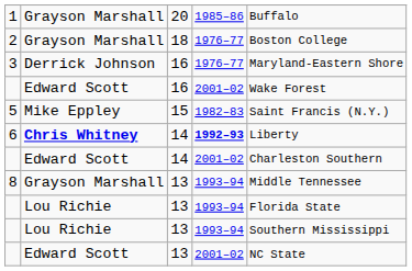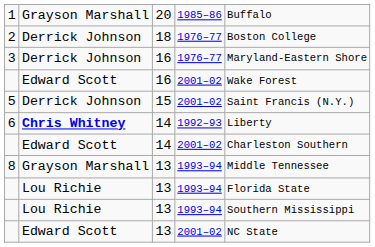2 | column 2: Grayson Marshall -> Derrick Johnson
5 | column 2: Mike Eppley -> Derrick Johnson
5 | column 4: 1982–83 -> 2001–02
6 | column 4: bold -> normal
